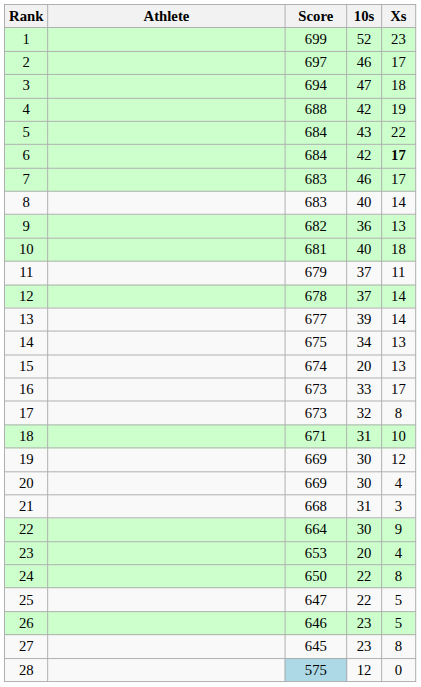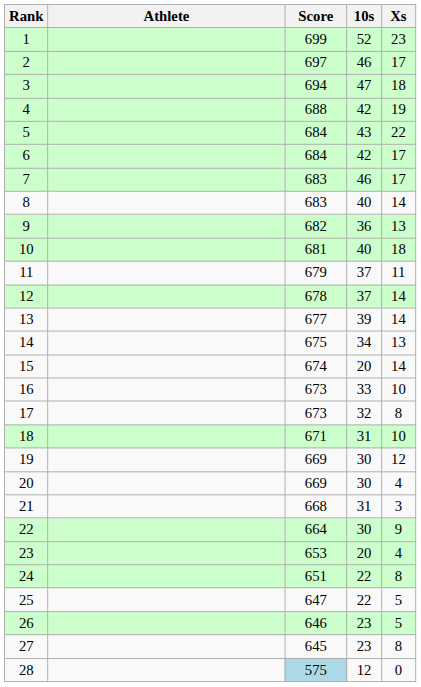6 | Xs: bold -> normal
15 | Xs: 13 -> 14
16 | Xs: 17 -> 10
24 | Score: 650 -> 651
